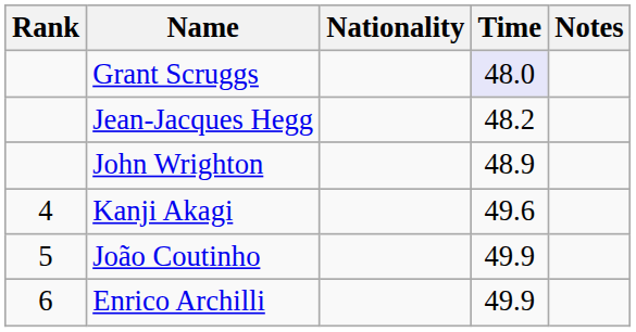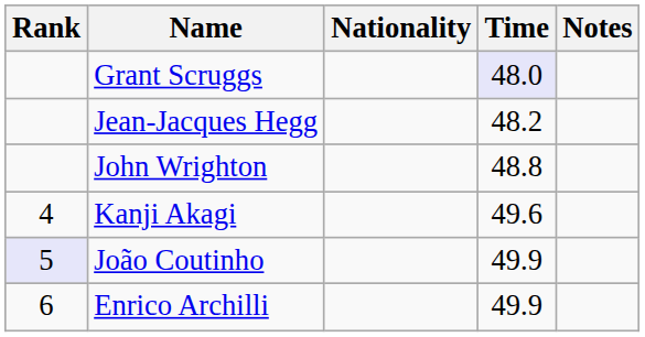John Wrighton | Time: 48.9 -> 48.8
João Coutinho | Rank: no background -> lavender background
